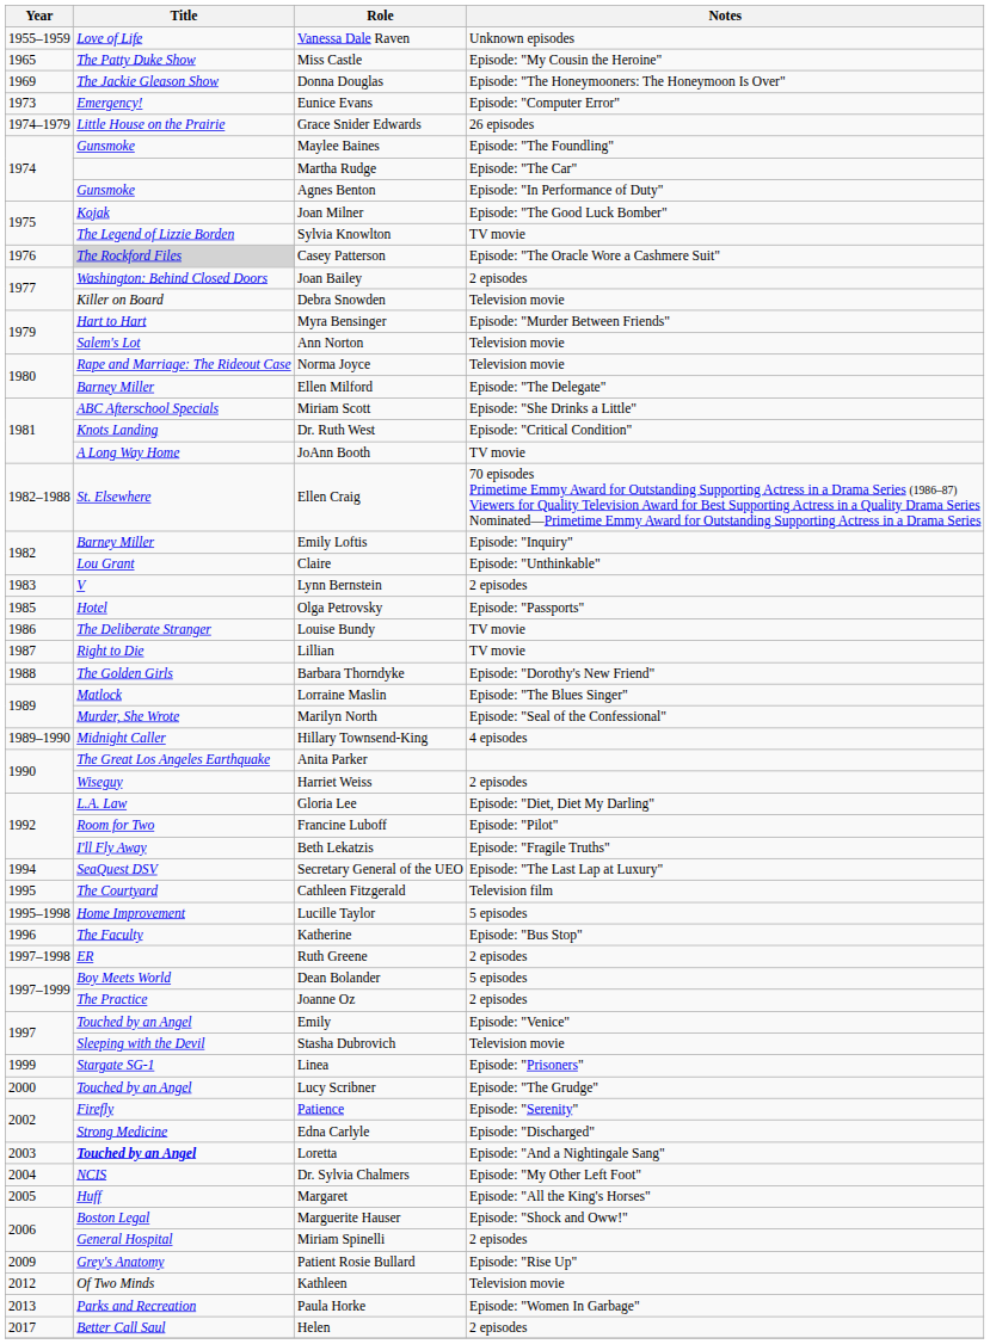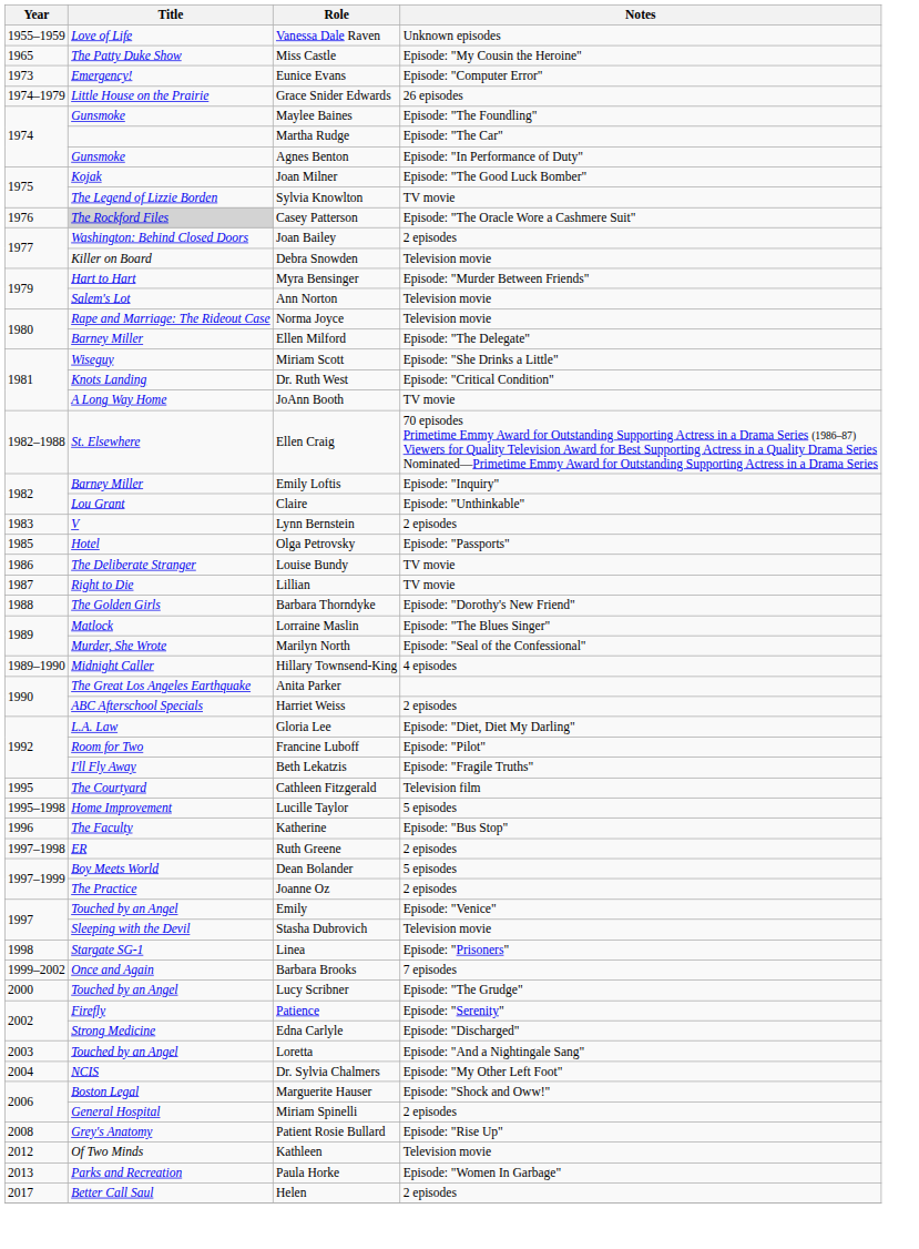- row: 1969 | The Jackie Gleason Show | Donna Douglas | Episode: "The Honeymooners: The Honeymoon Is Over"
Miriam Scott | Title: ABC Afterschool Specials -> Wiseguy
Harriet Weiss | Title: Wiseguy -> ABC Afterschool Specials
- row: 1994 | SeaQuest DSV | Secretary General of the UEO | Episode: "The Last Lap at Luxury"
Linea | Year: 1999 -> 1998
+ row: 1999–2002 | Once and Again | Barbara Brooks | 7 episodes
Loretta | Title: bold -> normal
- row: 2005 | Huff | Margaret | Episode: "All the King's Horses"
Patient Rosie Bullard | Year: 2009 -> 2008
